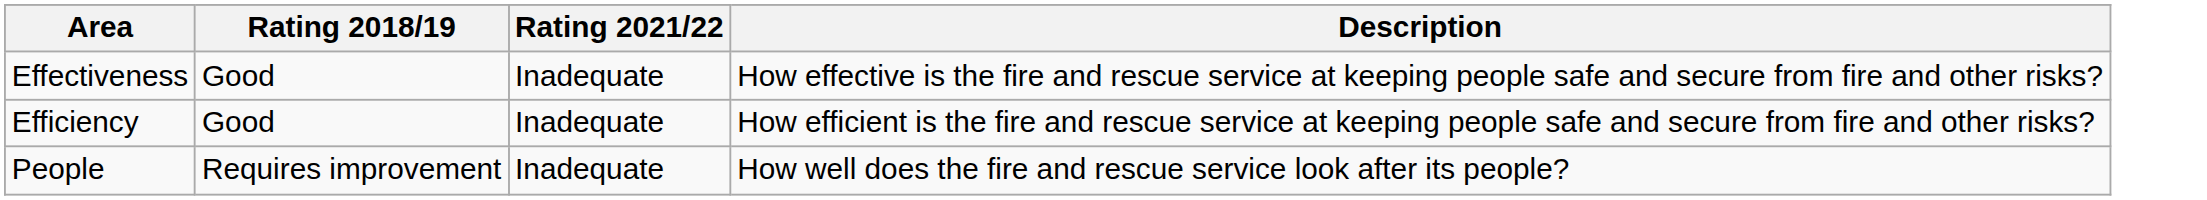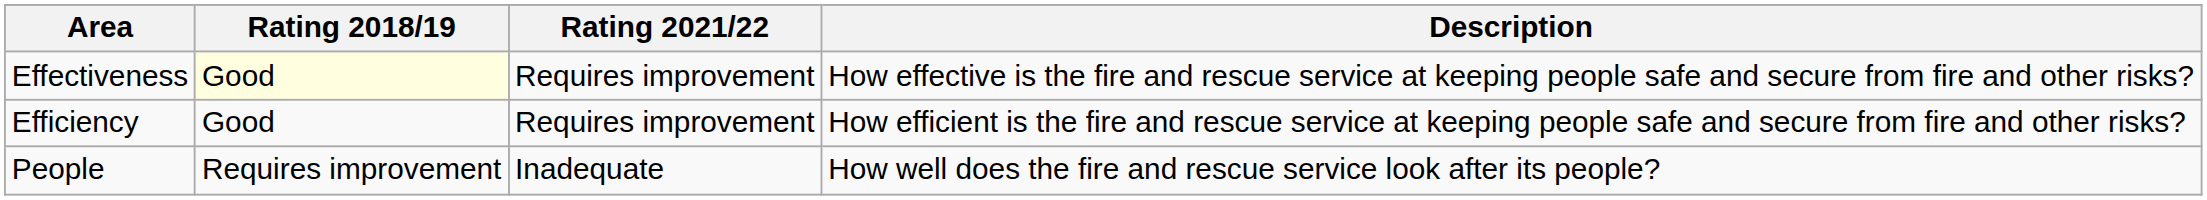Effectiveness | Rating 2018/19: no background -> lightyellow background
Effectiveness | Rating 2021/22: Inadequate -> Requires improvement
Efficiency | Rating 2021/22: Inadequate -> Requires improvement
